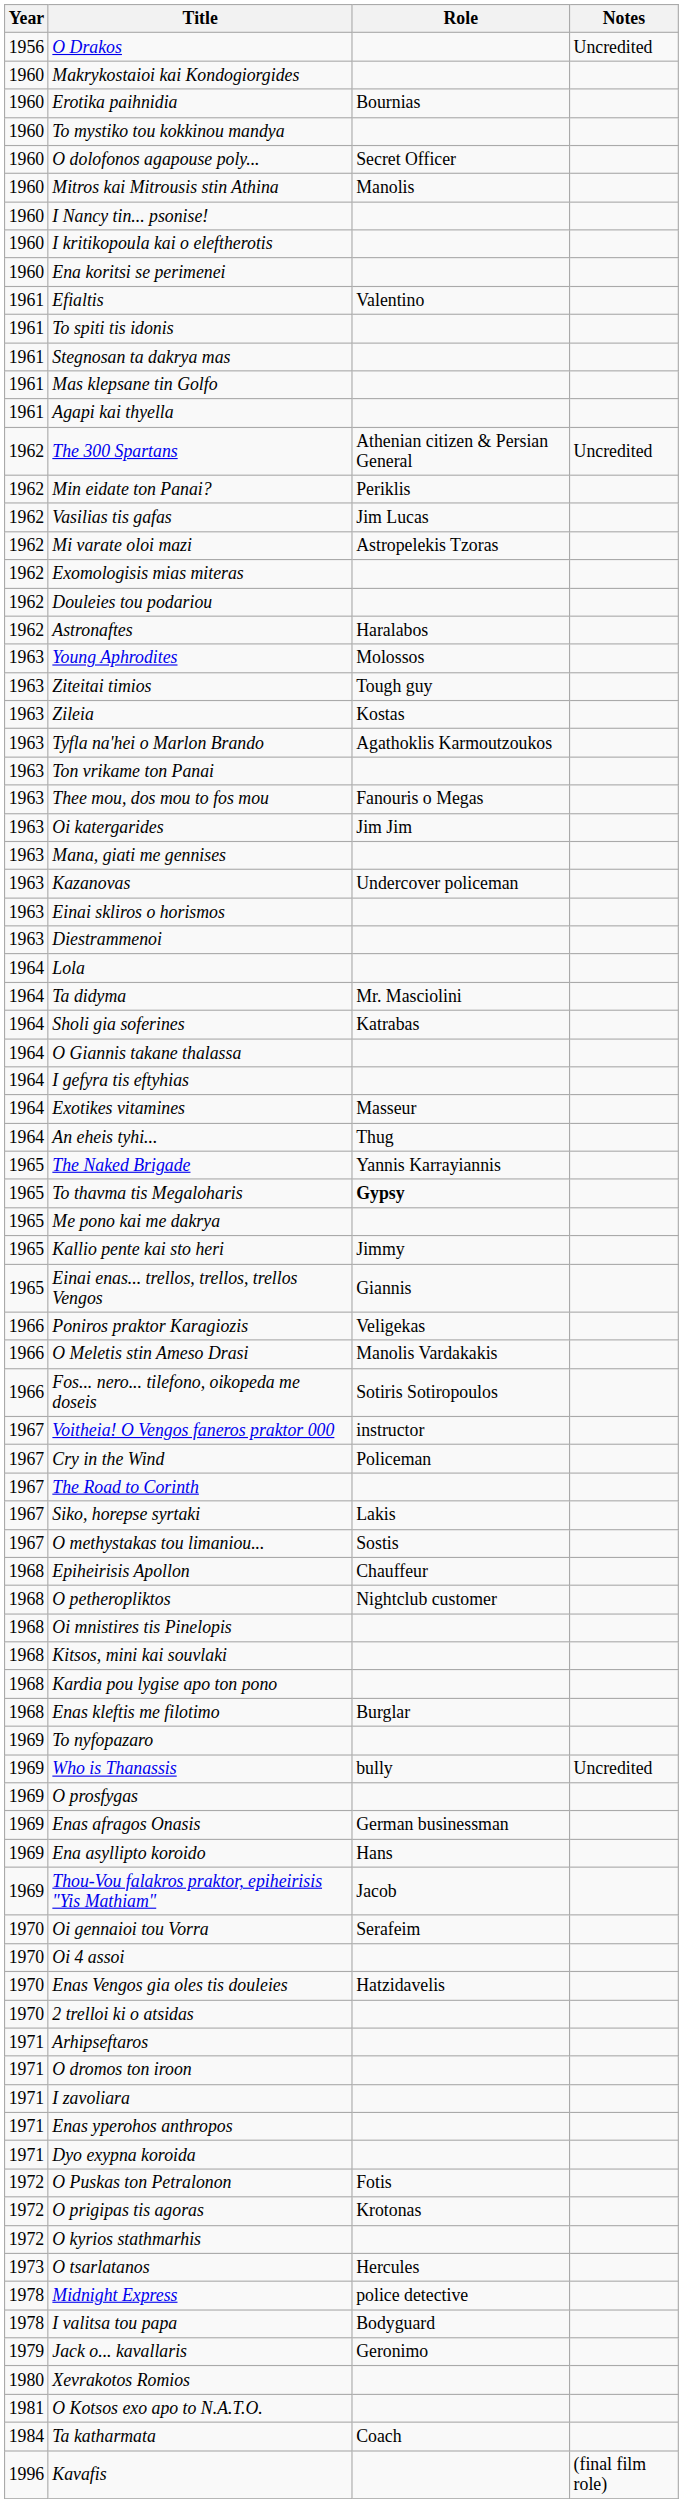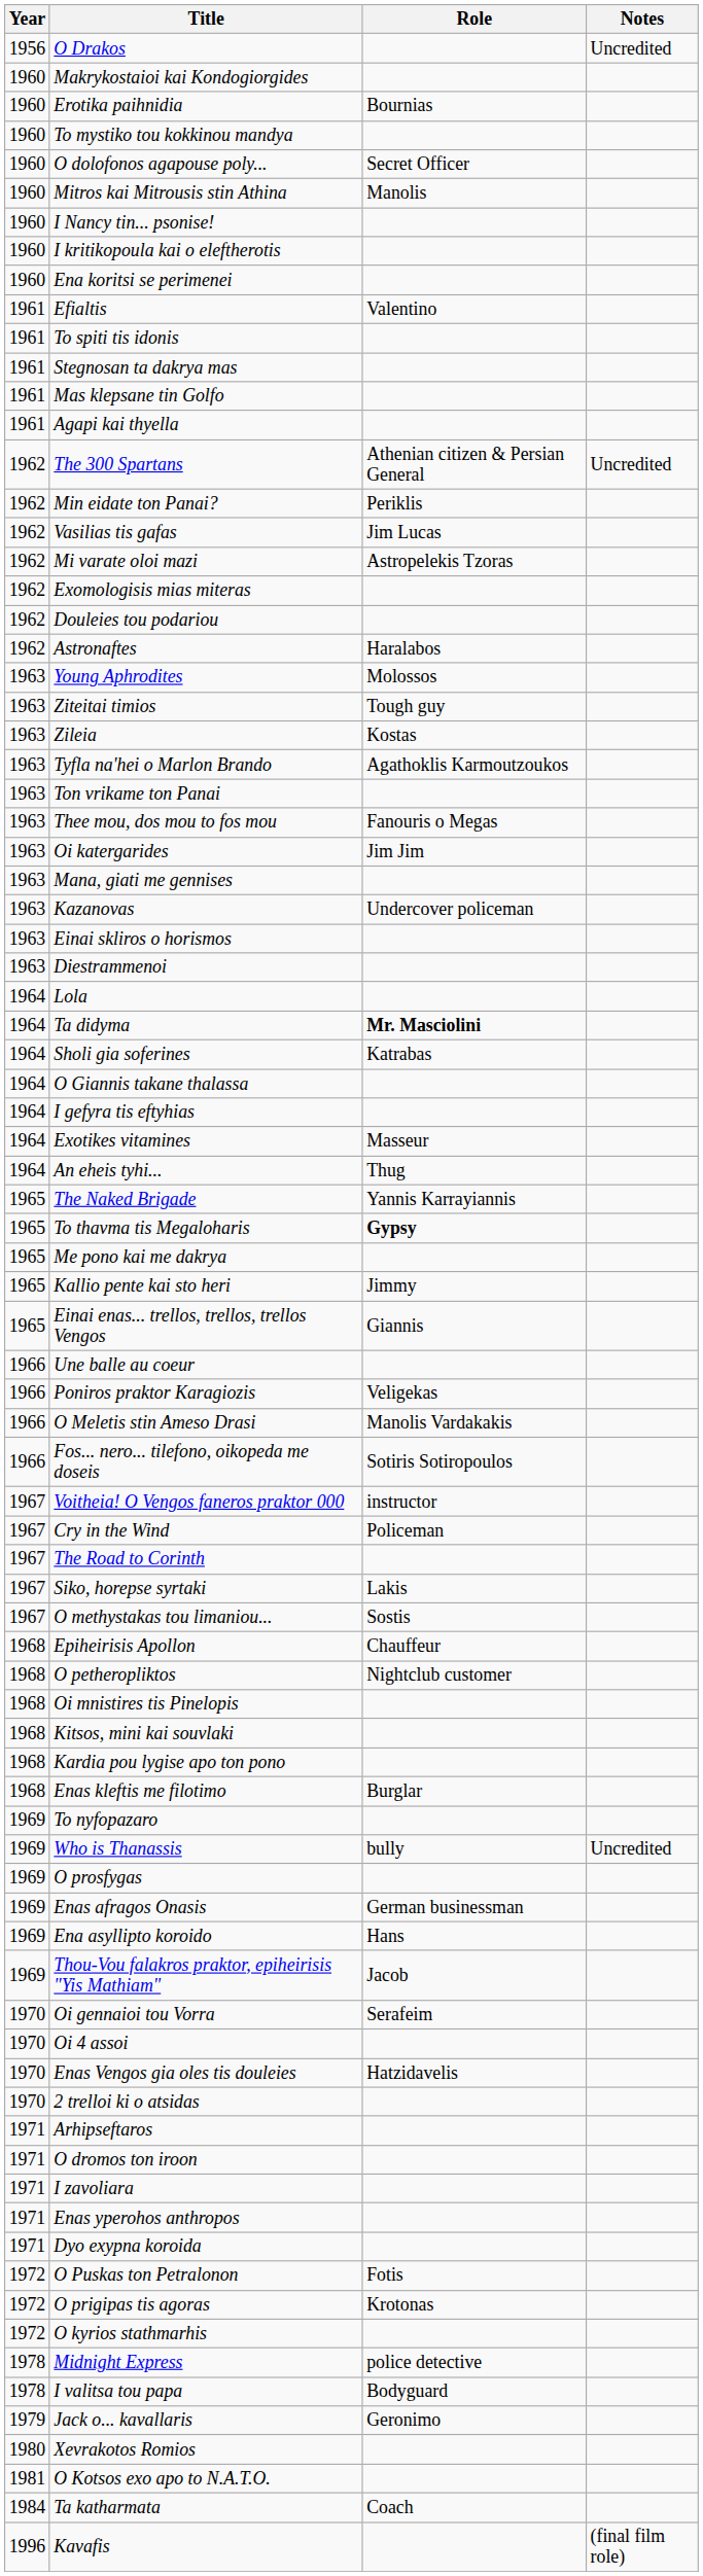Ta didyma | Role: normal -> bold
+ row: 1966 | Une balle au coeur
- row: 1973 | O tsarlatanos | Hercules
